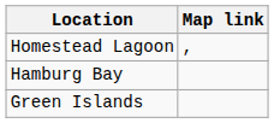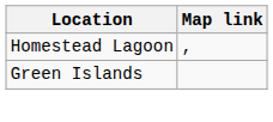- row: Hamburg Bay
